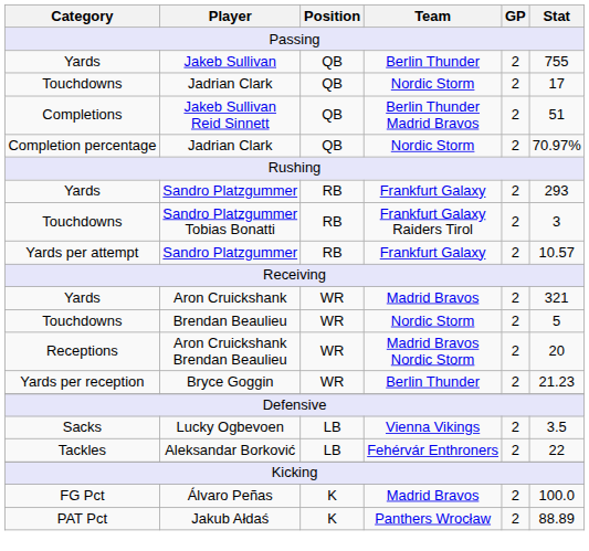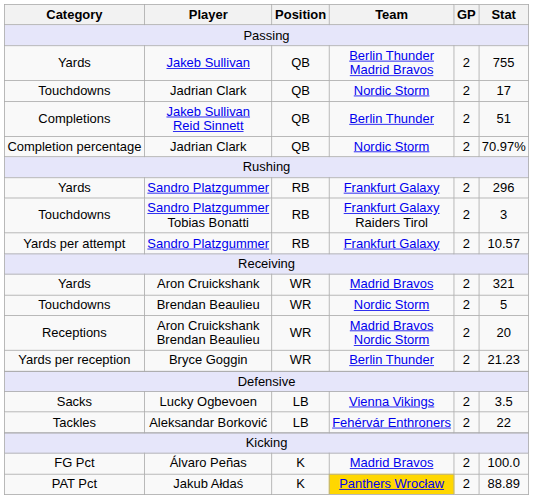Jakeb Sullivan | Team: Berlin Thunder -> Berlin Thunder Madrid Bravos
Jakeb Sullivan Reid Sinnett | Team: Berlin Thunder Madrid Bravos -> Berlin Thunder
Yards / Sandro Platzgummer | Stat: 293 -> 296
Jakub Ałdaś | Team: no background -> gold background
